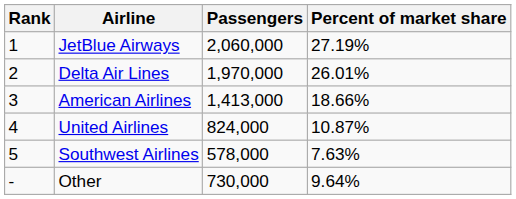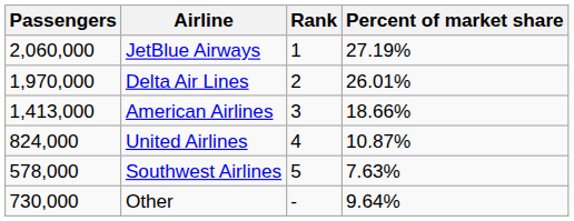columns swapped: Rank <-> Passengers
